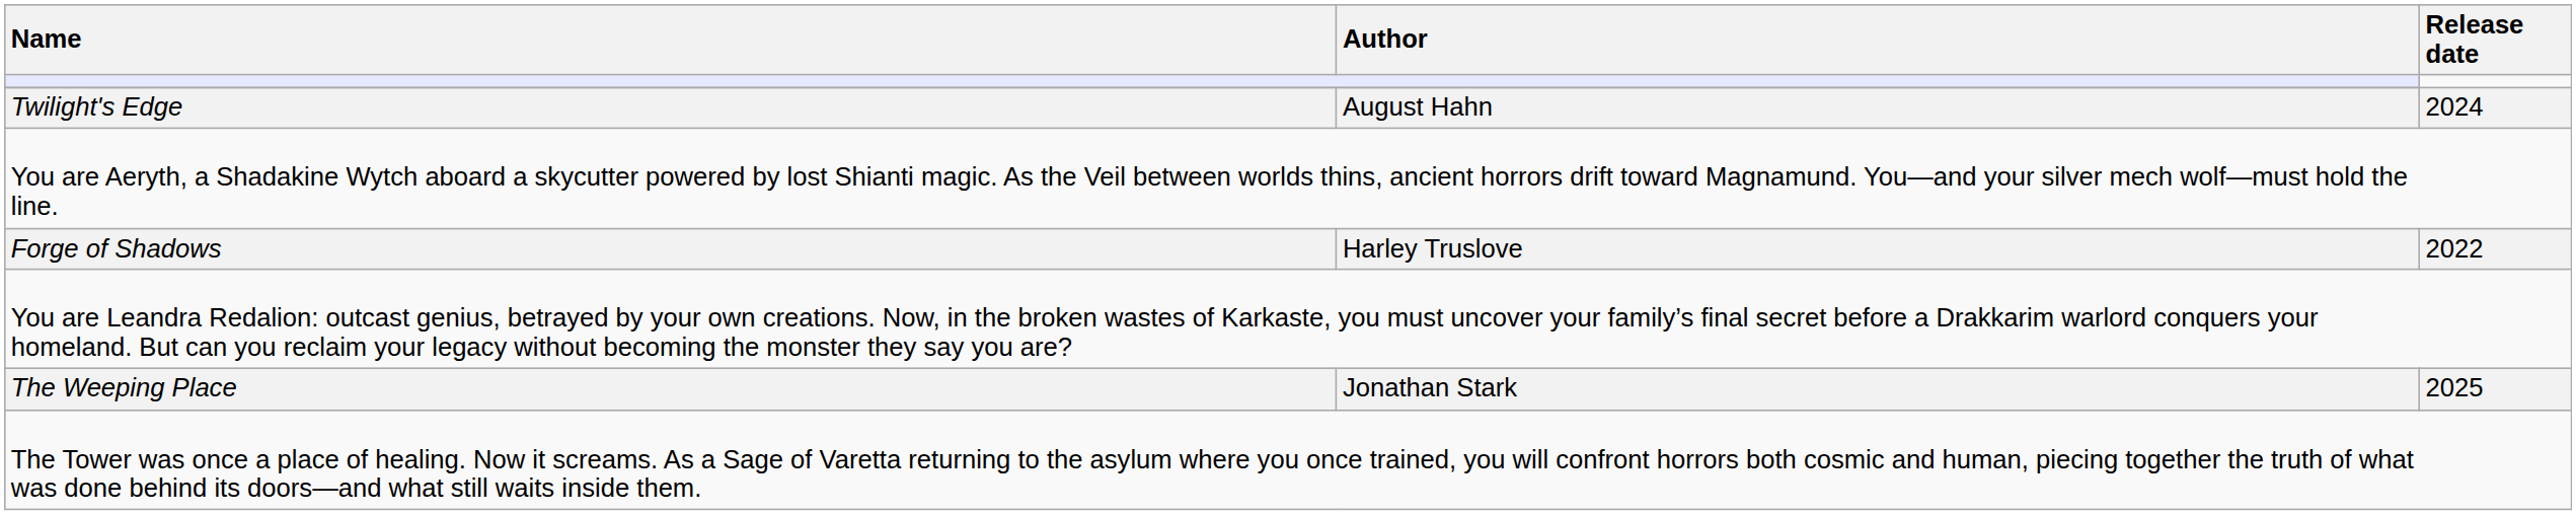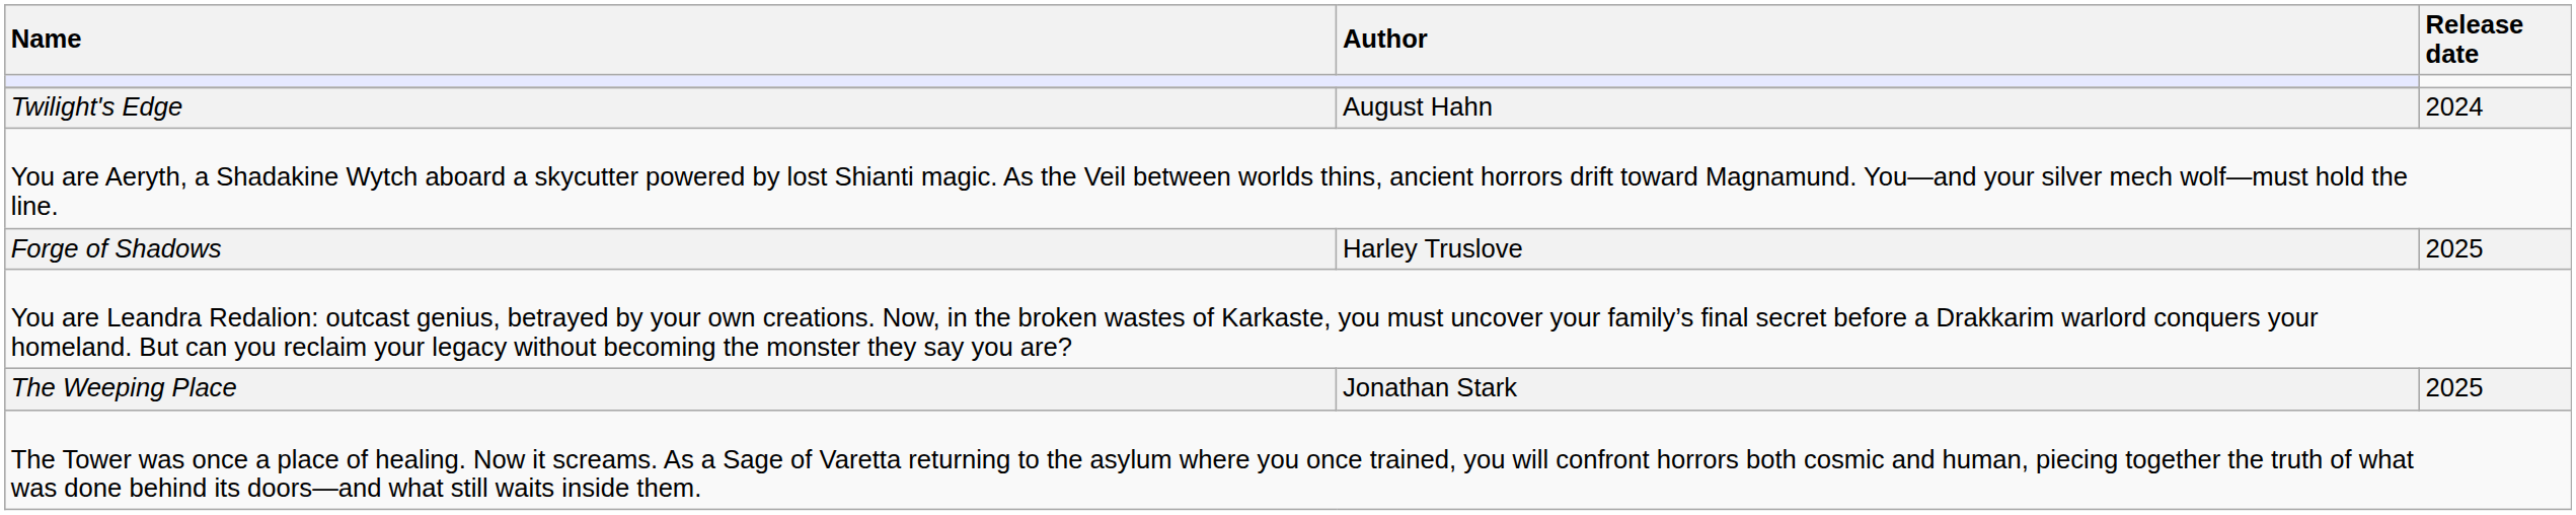Forge of Shadows | Release date: 2022 -> 2025
